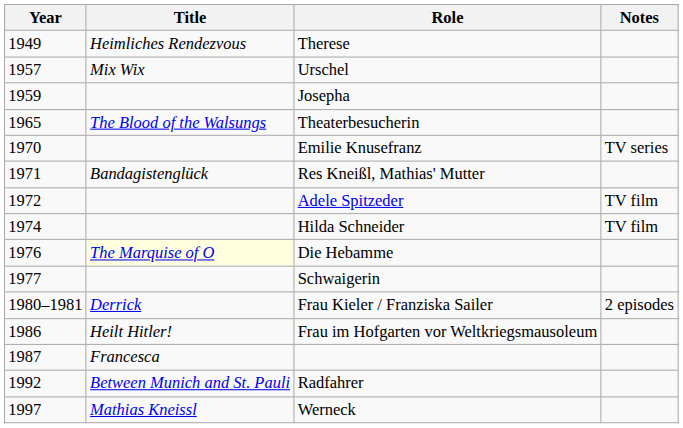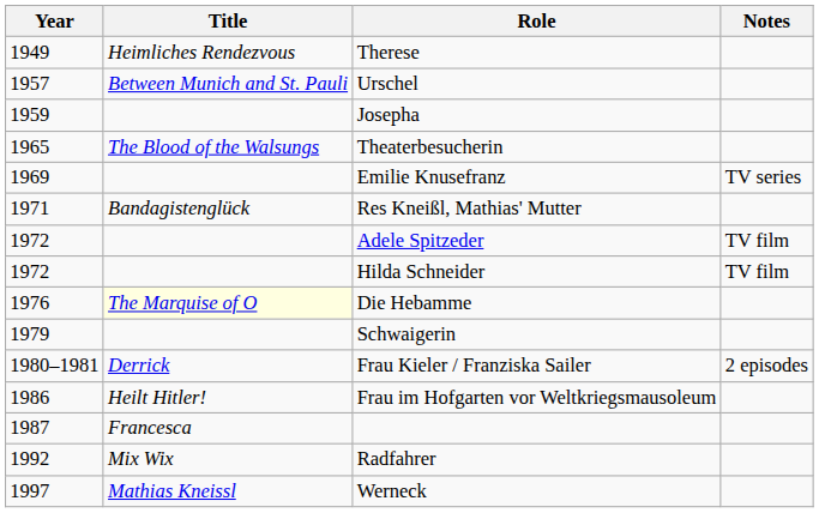Urschel | Title: Mix Wix -> Between Munich and St. Pauli
Emilie Knusefranz | Year: 1970 -> 1969
Hilda Schneider | Year: 1974 -> 1972
Schwaigerin | Year: 1977 -> 1979
Radfahrer | Title: Between Munich and St. Pauli -> Mix Wix
